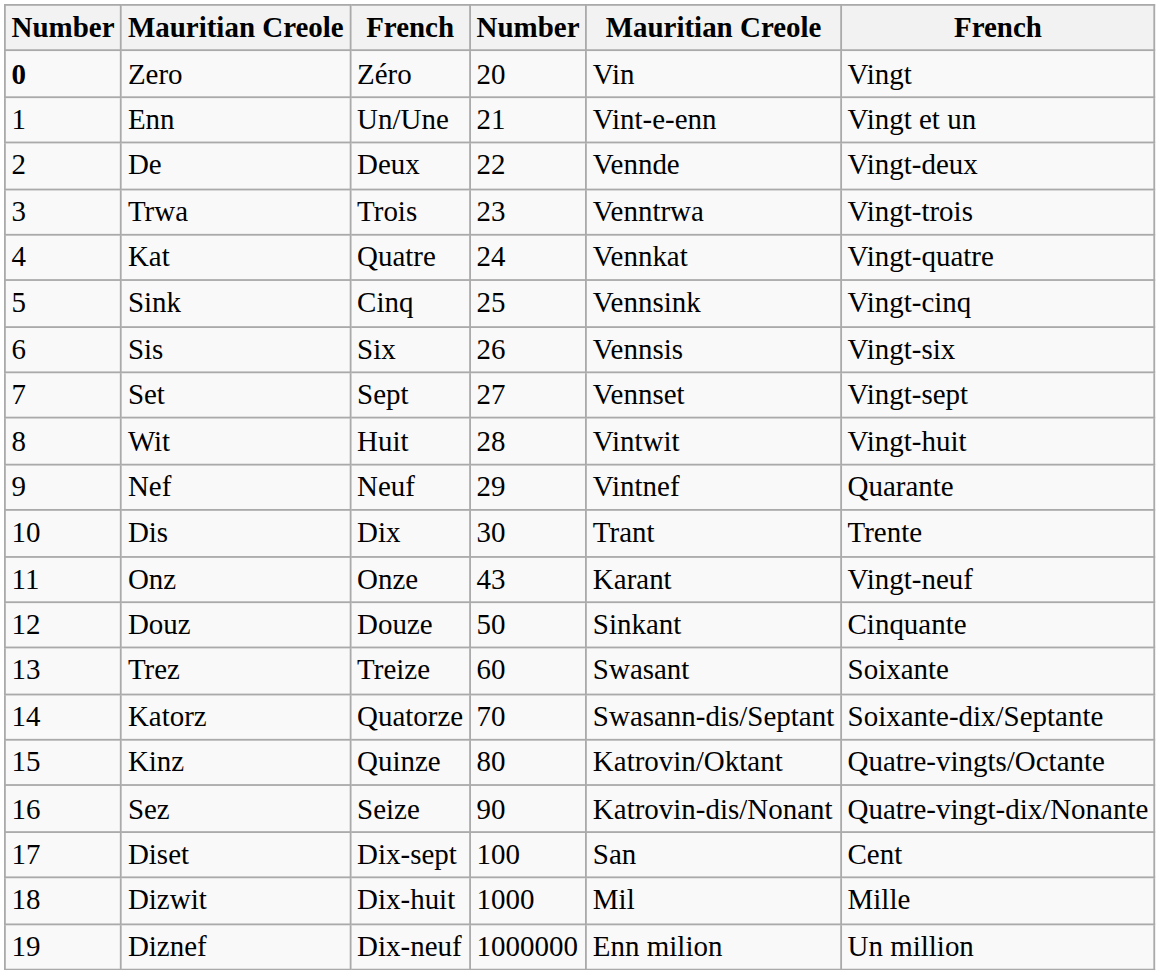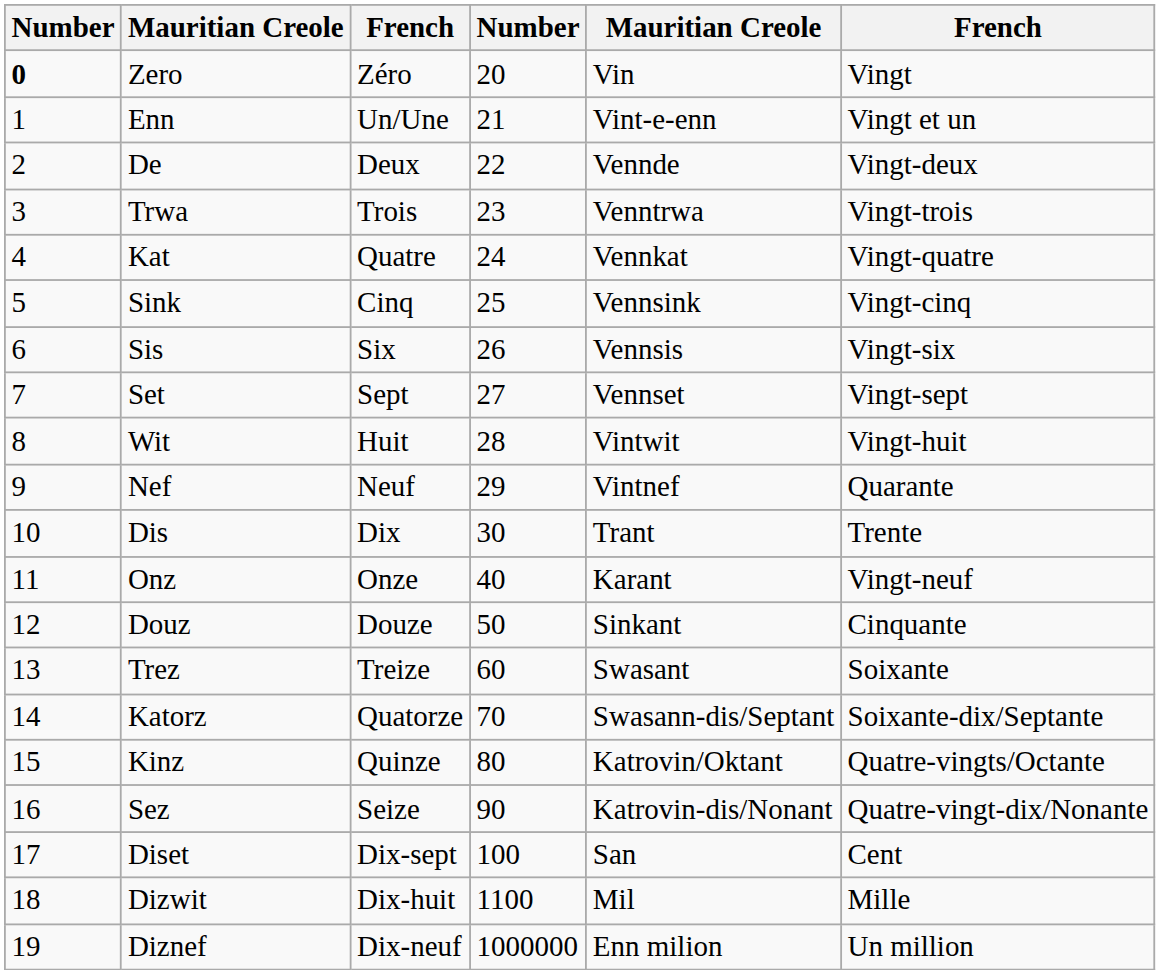Onz | column 4: 43 -> 40
Dizwit | column 4: 1000 -> 1100
